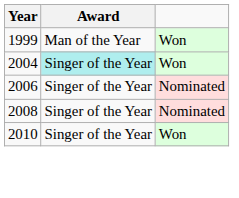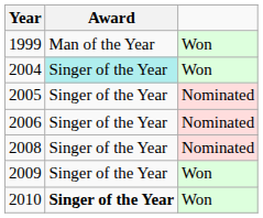+ row: 2005 | Singer of the Year | Nominated
+ row: 2009 | Singer of the Year | Won
2010 | Award: normal -> bold
